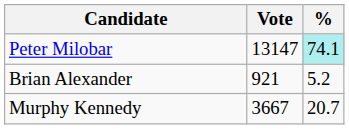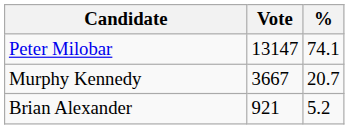Peter Milobar | %: paleturquoise background -> no background
rows swapped: Murphy Kennedy <-> Brian Alexander
